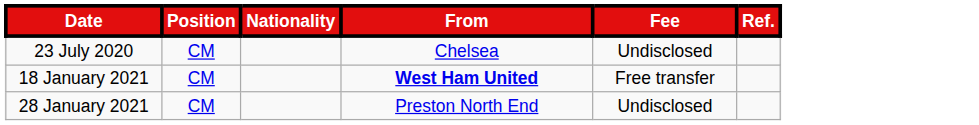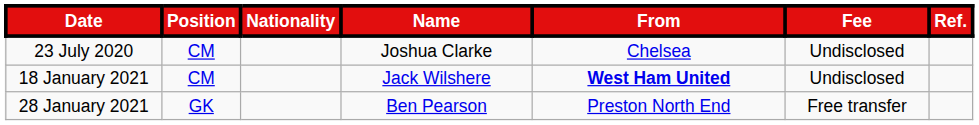+ column: Name | Joshua Clarke | Jack Wilshere | Ben Pearson
18 January 2021 | Fee: Free transfer -> Undisclosed
28 January 2021 | Position: CM -> GK
28 January 2021 | Fee: Undisclosed -> Free transfer
